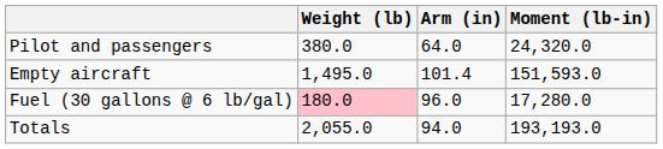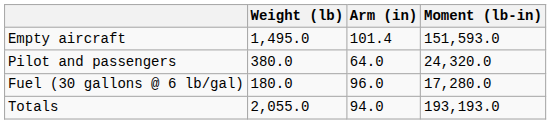rows swapped: Empty aircraft <-> Pilot and passengers
Fuel (30 gallons @ 6 lb/gal) | Weight (lb): pink background -> no background
